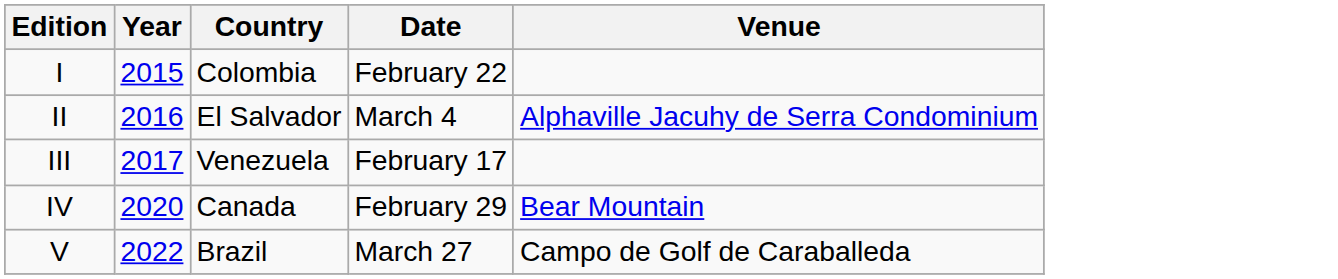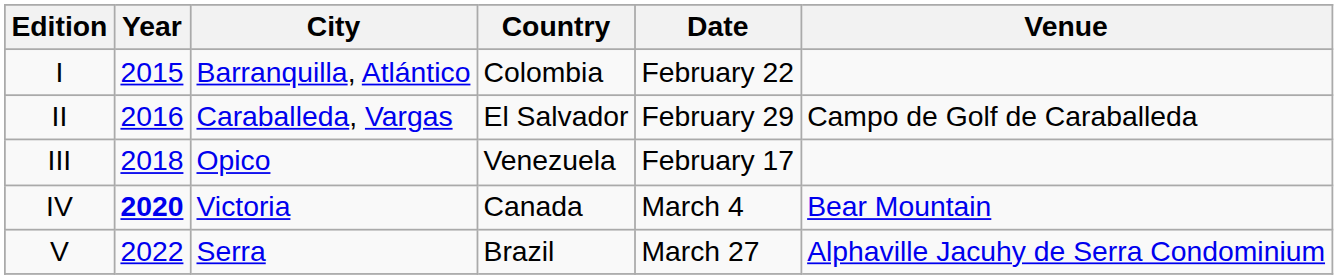+ column: City | Barranquilla, Atlántico | Caraballeda, Vargas | Opico | Victoria | Serra
II | Date: March 4 -> February 29
II | Venue: Alphaville Jacuhy de Serra Condominium -> Campo de Golf de Caraballeda
III | Year: 2017 -> 2018
IV | Year: normal -> bold
IV | Date: February 29 -> March 4
V | Venue: Campo de Golf de Caraballeda -> Alphaville Jacuhy de Serra Condominium
